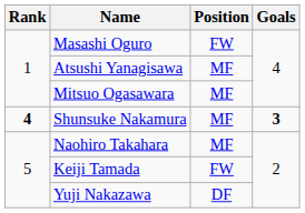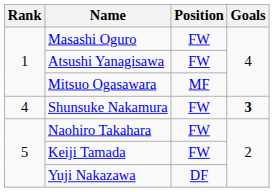Atsushi Yanagisawa | Position: MF -> FW
Shunsuke Nakamura | Rank: bold -> normal
Shunsuke Nakamura | Position: MF -> FW
Naohiro Takahara | Position: MF -> FW
